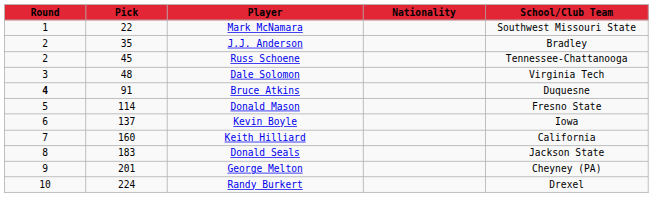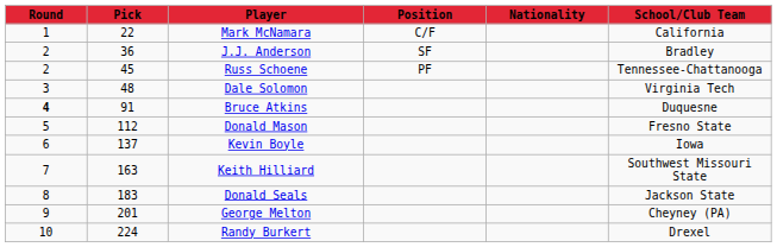+ column: Position | C/F | SF | PF
Mark McNamara | School/Club Team: Southwest Missouri State -> California
J.J. Anderson | Pick: 35 -> 36
Donald Mason | Pick: 114 -> 112
Keith Hilliard | Pick: 160 -> 163
Keith Hilliard | School/Club Team: California -> Southwest Missouri State
